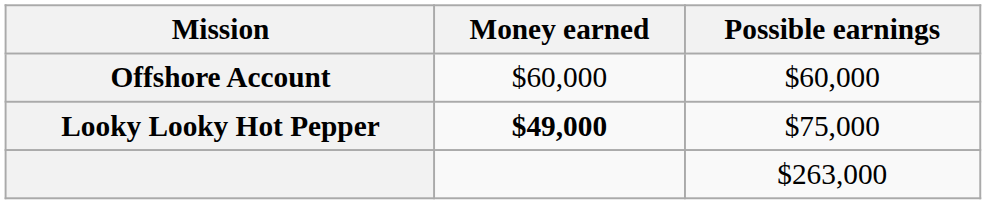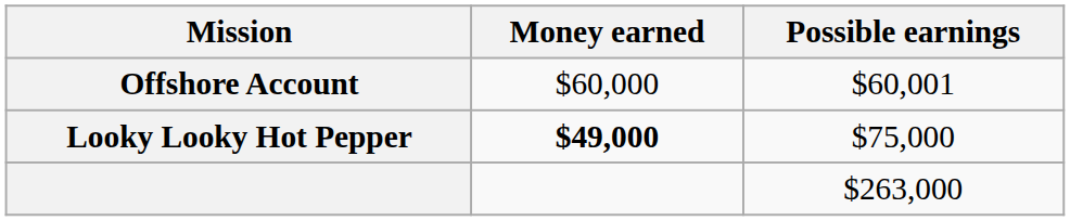Offshore Account | Possible earnings: $60,000 -> $60,001
